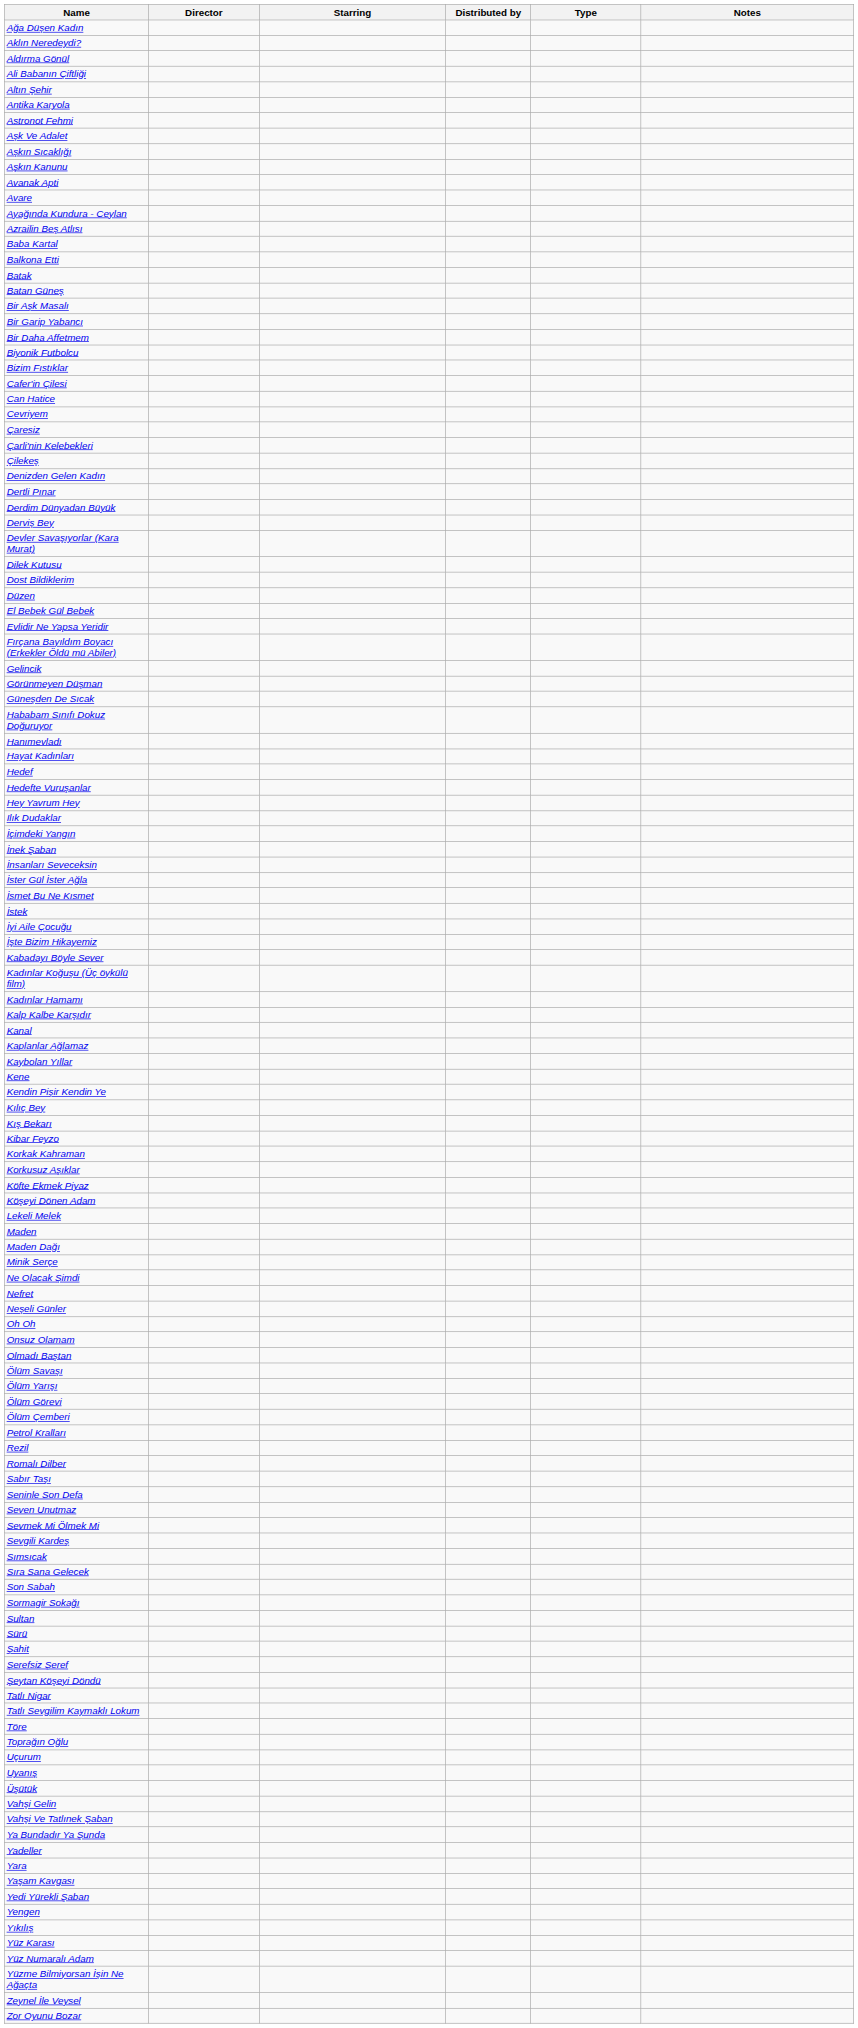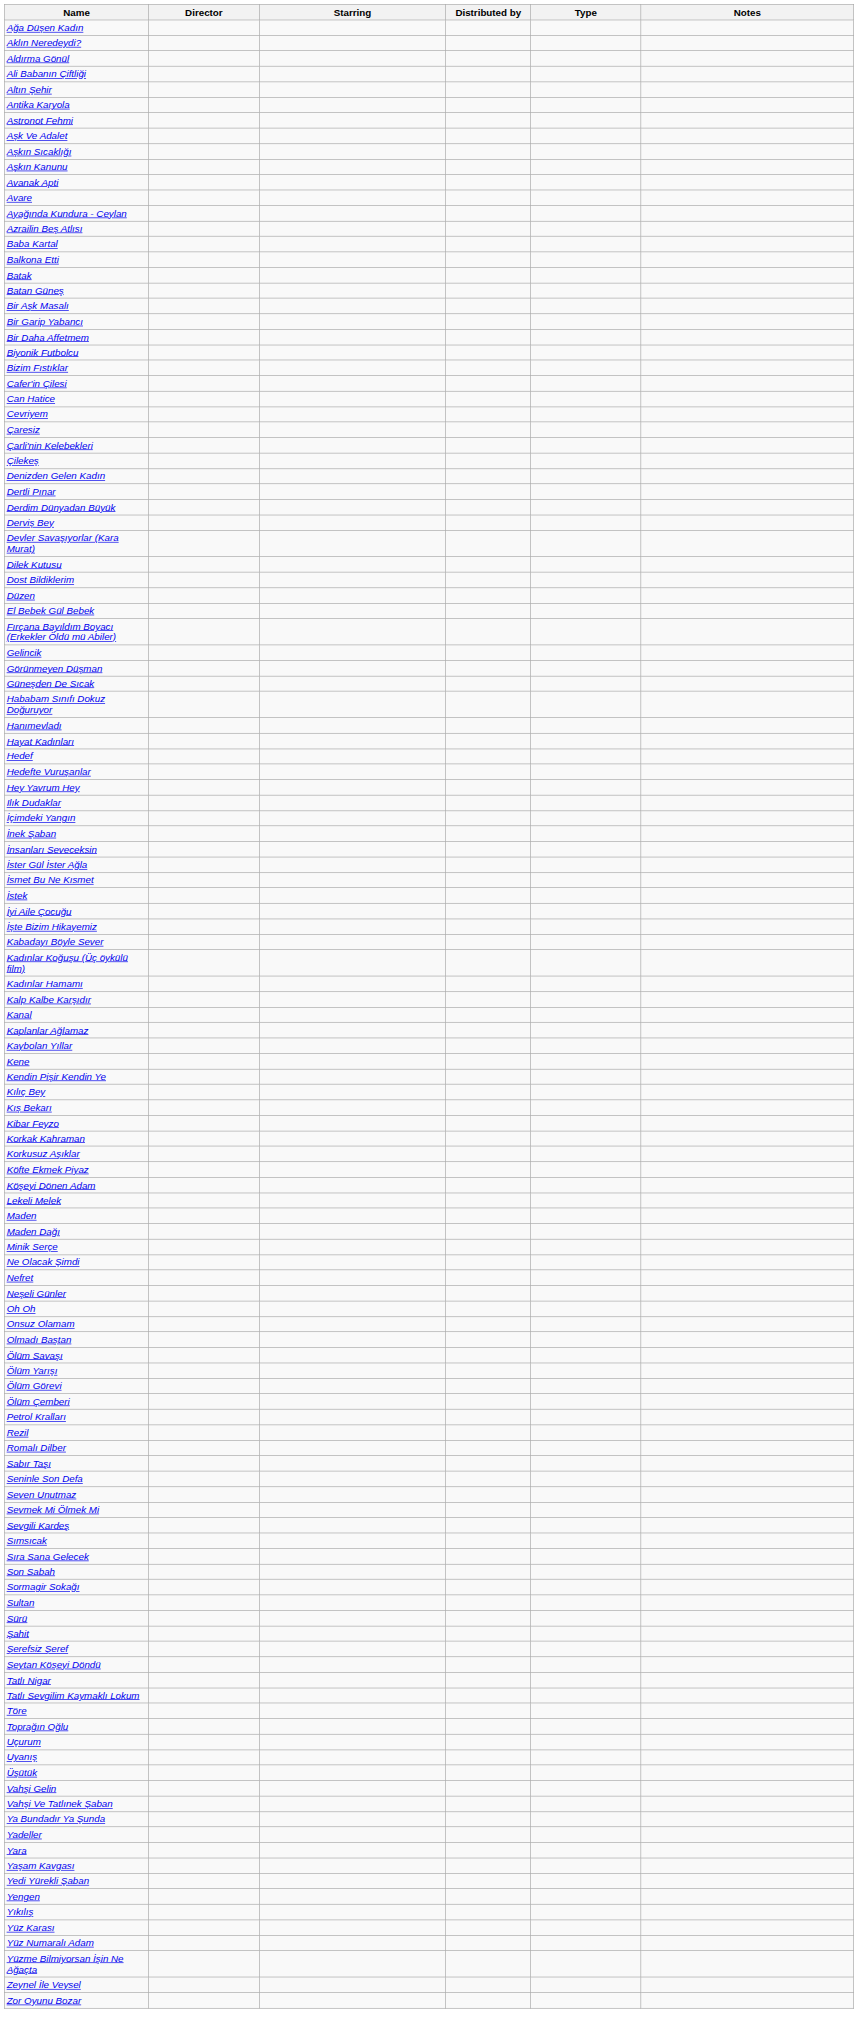- row: Evlidir Ne Yapsa Yeridir
